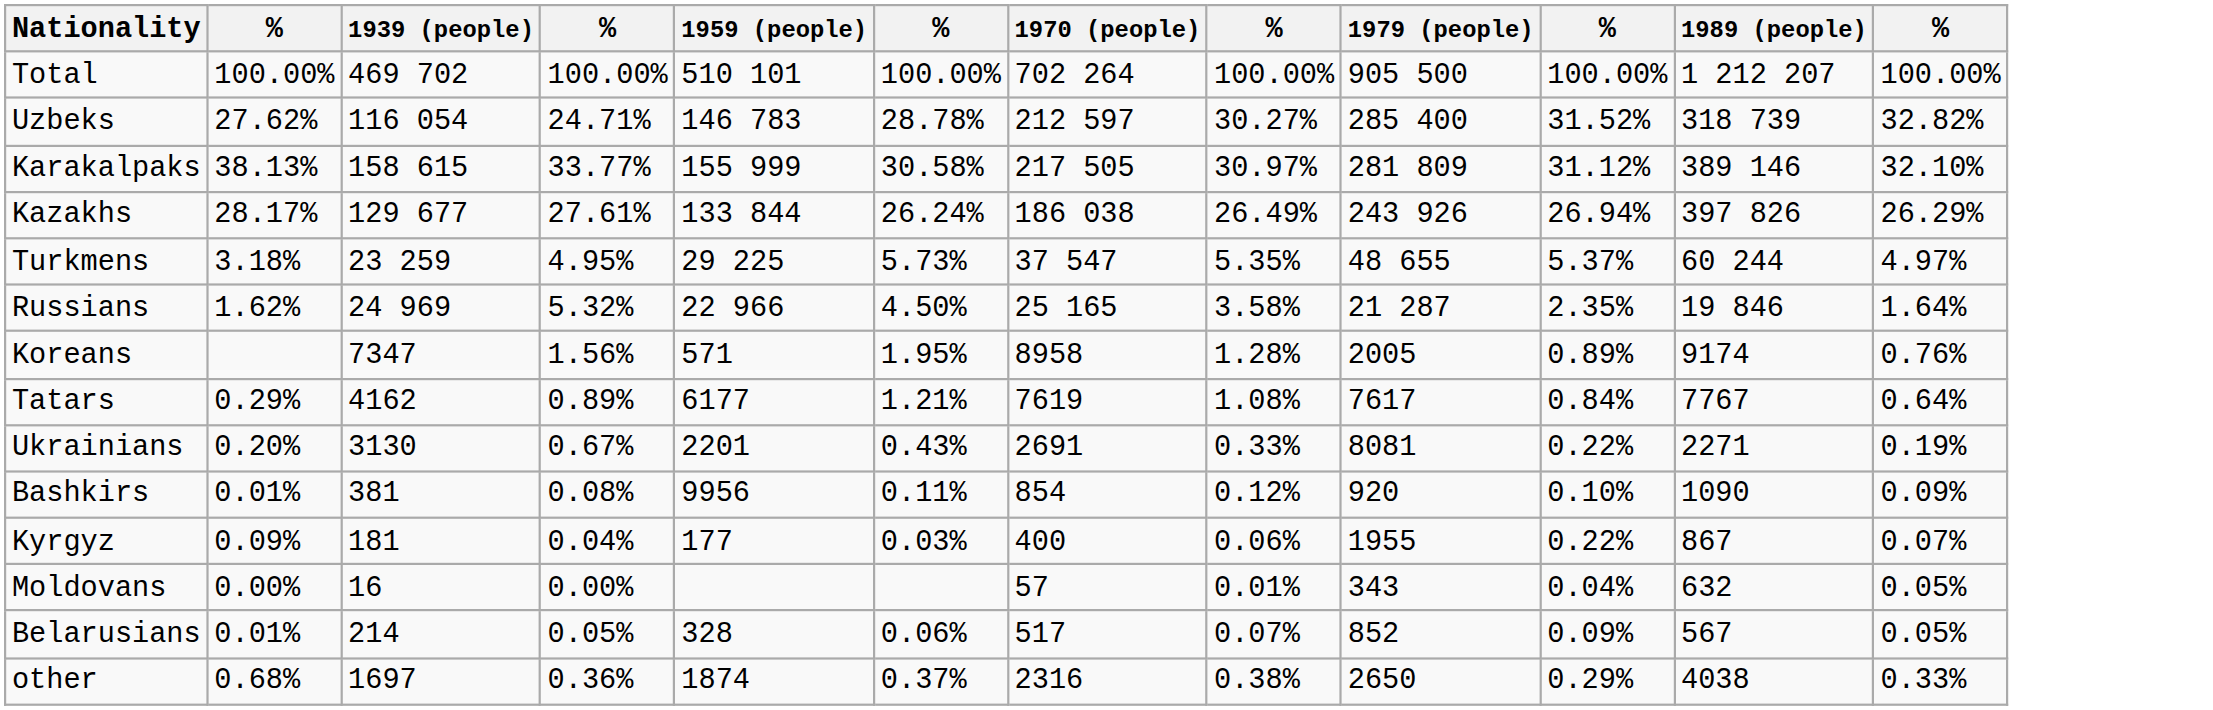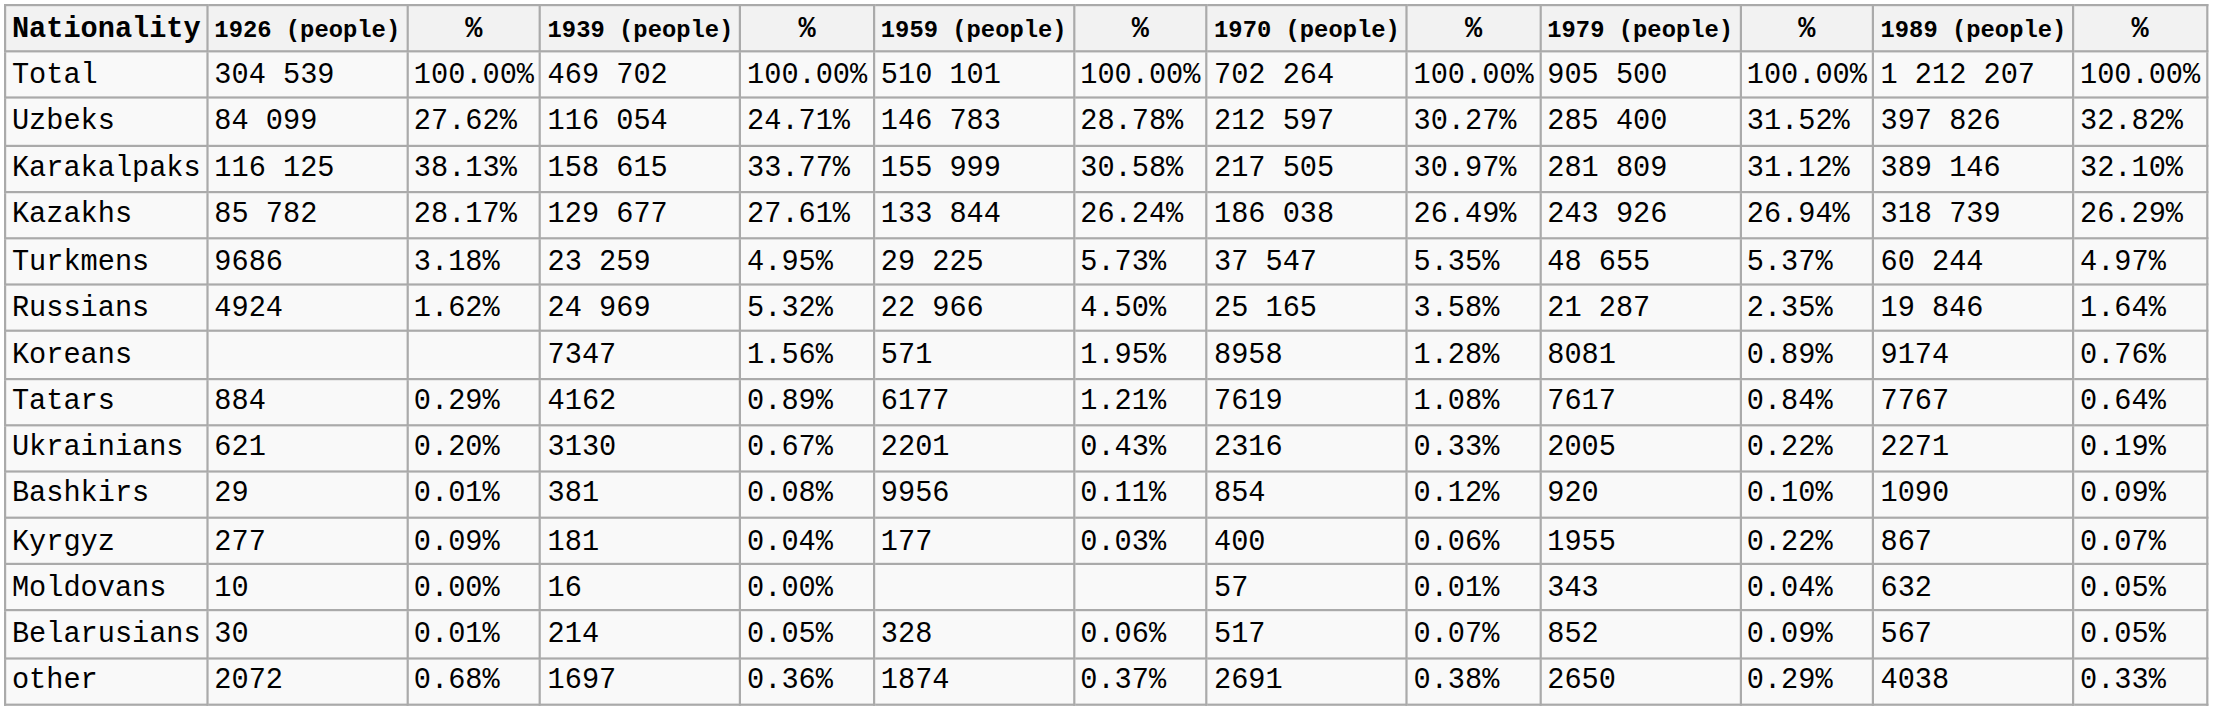+ column: 1926 (people) | 304 539 | 84 099 | 116 125 | 85 782 | 9686 | 4924 | 884 | 621 | 29 | 277 | 10 | 30 | 2072
Uzbeks | 1989 (people): 318 739 -> 397 826
Kazakhs | 1989 (people): 397 826 -> 318 739
Koreans | 1979 (people): 2005 -> 8081
Ukrainians | 1970 (people): 2691 -> 2316
Ukrainians | 1979 (people): 8081 -> 2005
other | 1970 (people): 2316 -> 2691
